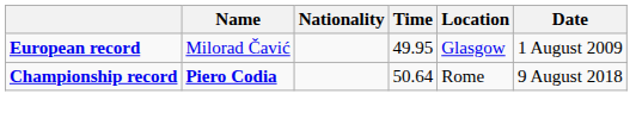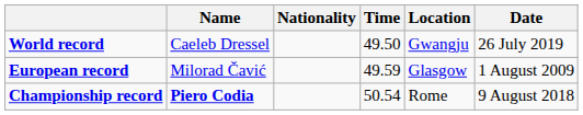+ row: World record | Caeleb Dressel | 49.50 | Gwangju | 26 July 2019
European record | Time: 49.95 -> 49.59
Championship record | Time: 50.64 -> 50.54
